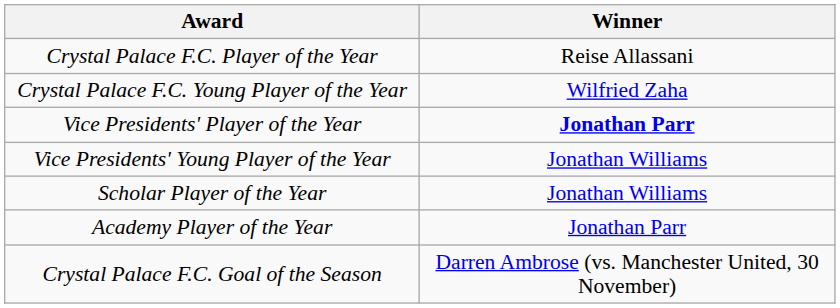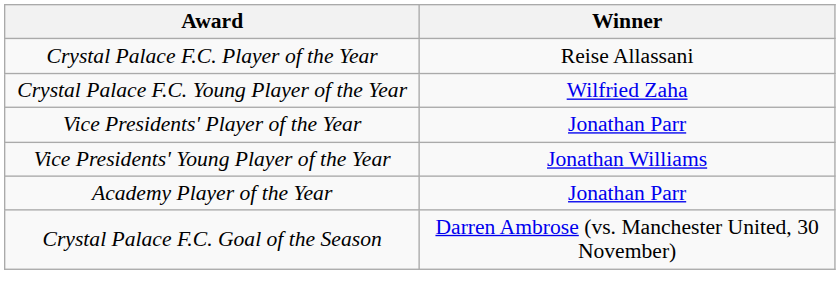Vice Presidents' Player of the Year | Winner: bold -> normal
- row: Scholar Player of the Year | Jonathan Williams
